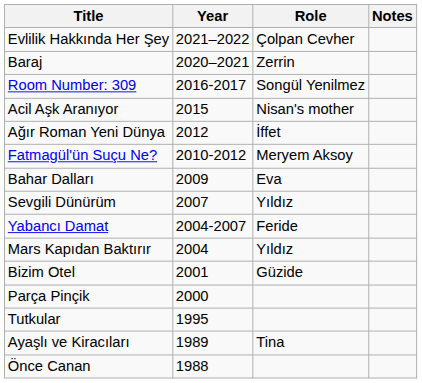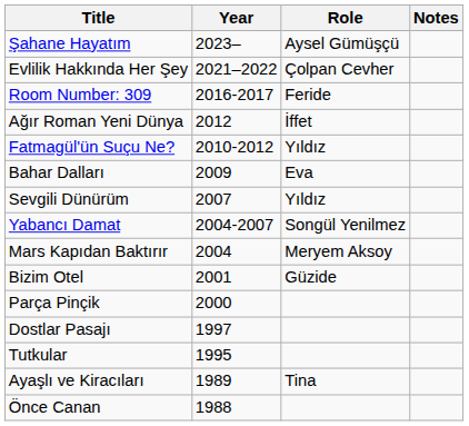+ row: Şahane Hayatım | 2023– | Aysel Gümüşçü
- row: Baraj | 2020–2021 | Zerrin
Room Number: 309 | Role: Songül Yenilmez -> Feride
- row: Acil Aşk Aranıyor | 2015 | Nisan's mother
Fatmagül'ün Suçu Ne? | Role: Meryem Aksoy -> Yıldız
Yabancı Damat | Role: Feride -> Songül Yenilmez
Mars Kapıdan Baktırır | Role: Yıldız -> Meryem Aksoy
+ row: Dostlar Pasajı | 1997
